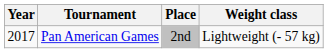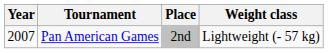Pan American Games | Year: 2017 -> 2007
